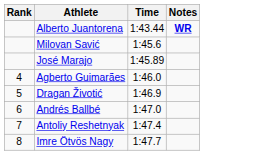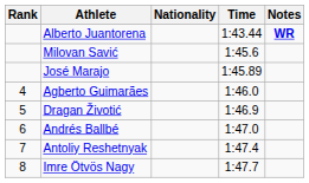+ column: Nationality
